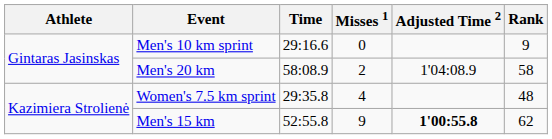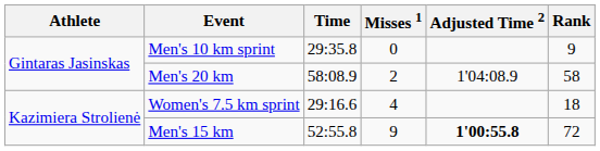Men's 10 km sprint | Time: 29:16.6 -> 29:35.8
Women's 7.5 km sprint | Time: 29:35.8 -> 29:16.6
Women's 7.5 km sprint | Rank: 48 -> 18
Men's 15 km | Rank: 62 -> 72
